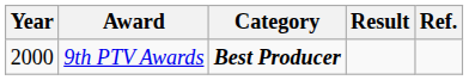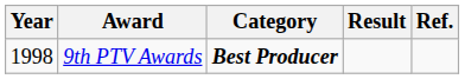9th PTV Awards | Year: 2000 -> 1998
